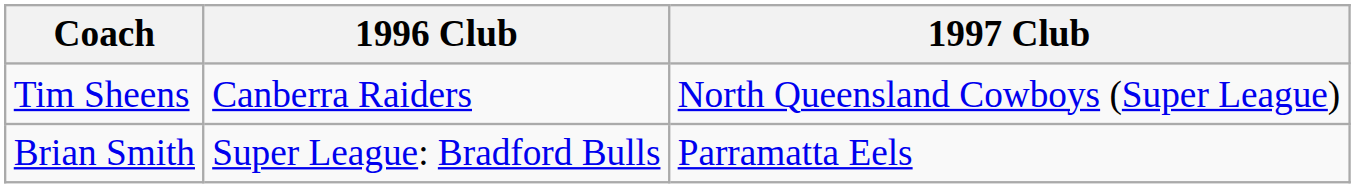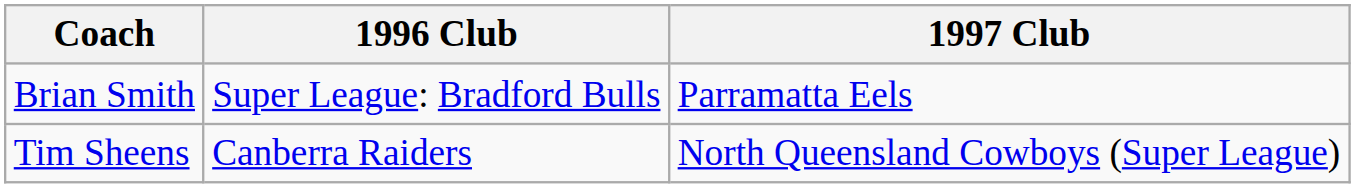rows swapped: Tim Sheens <-> Brian Smith
